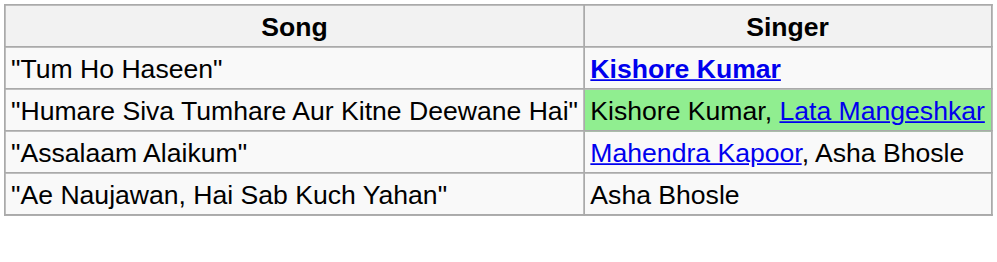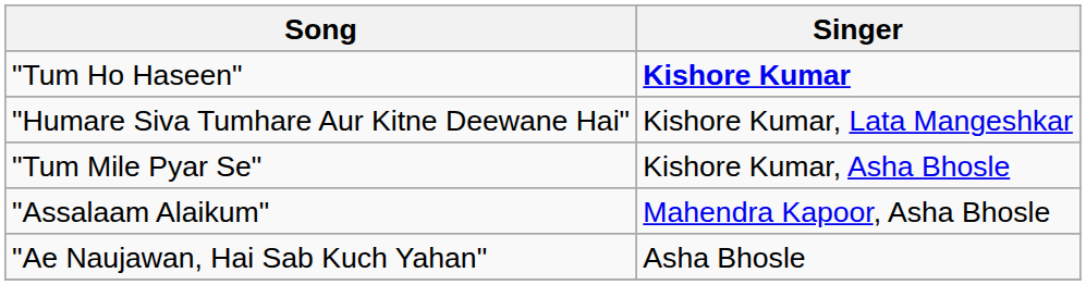"Humare Siva Tumhare Aur Kitne Deewane Hai" | Singer: lightgreen background -> no background
+ row: "Tum Mile Pyar Se" | Kishore Kumar, Asha Bhosle
